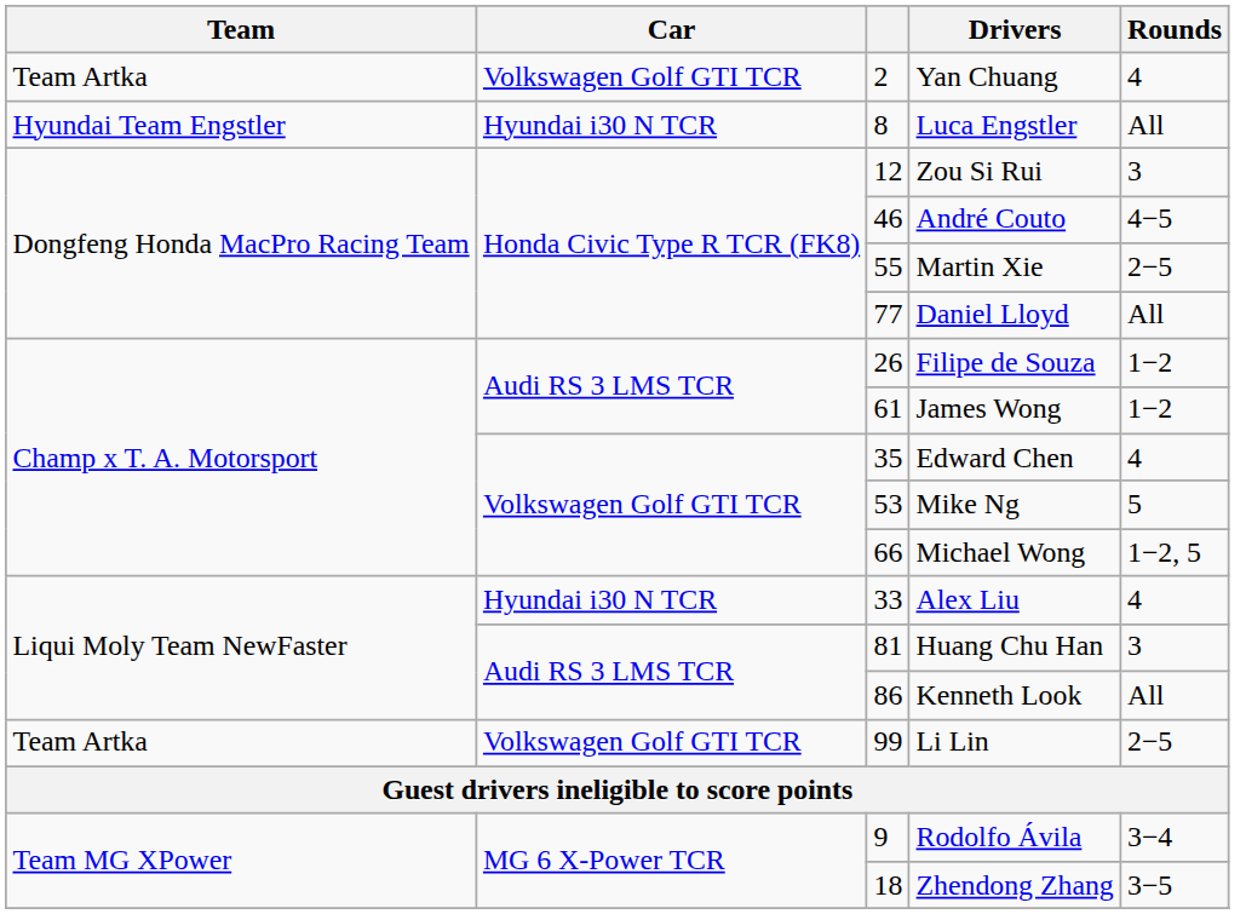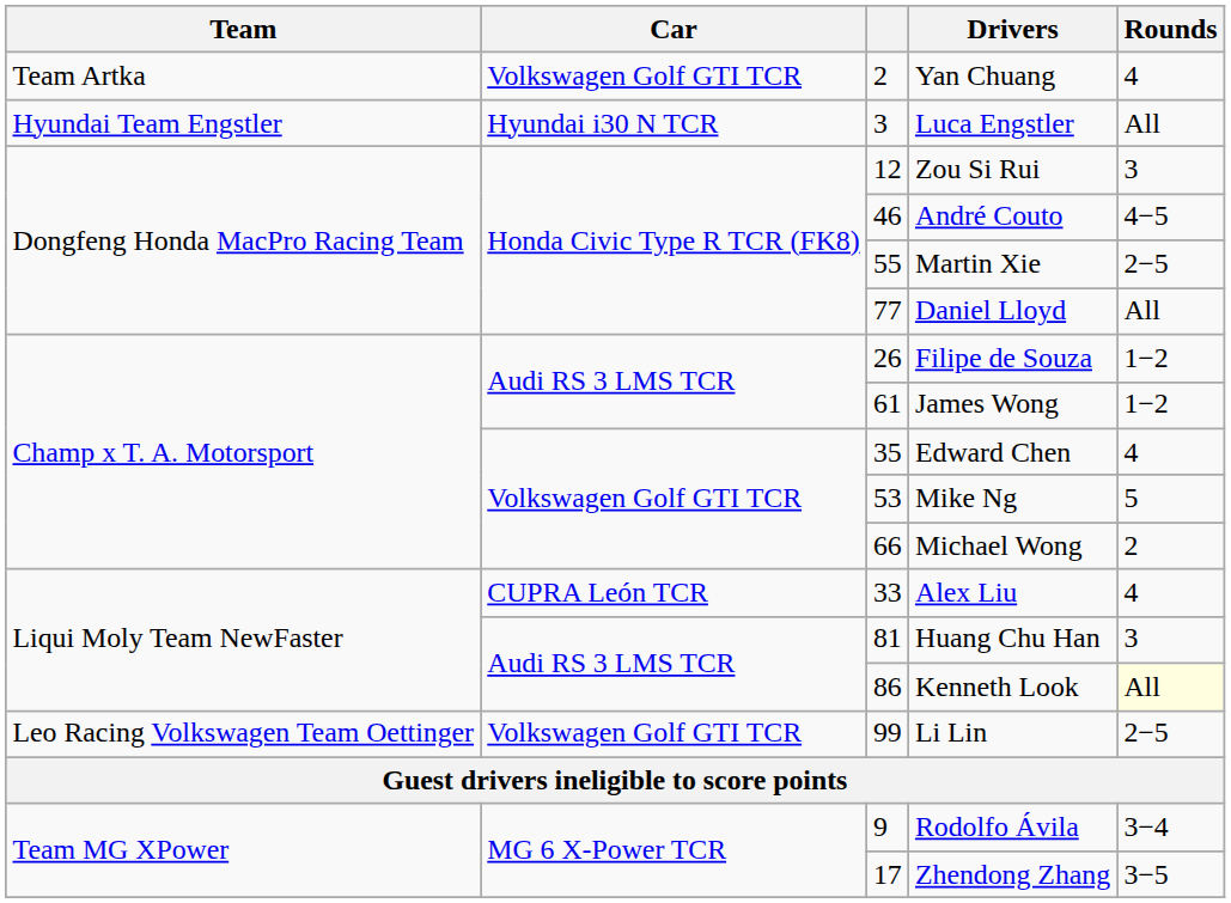Luca Engstler | column 3: 8 -> 3
Michael Wong | Rounds: 1−2, 5 -> 2
Alex Liu | Car: Hyundai i30 N TCR -> CUPRA León TCR
Kenneth Look | Rounds: no background -> lightyellow background
Li Lin | Team: Team Artka -> Leo Racing Volkswagen Team Oettinger
Zhendong Zhang | column 3: 18 -> 17
